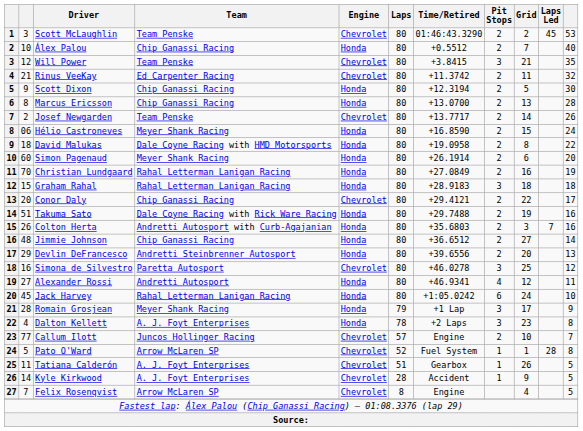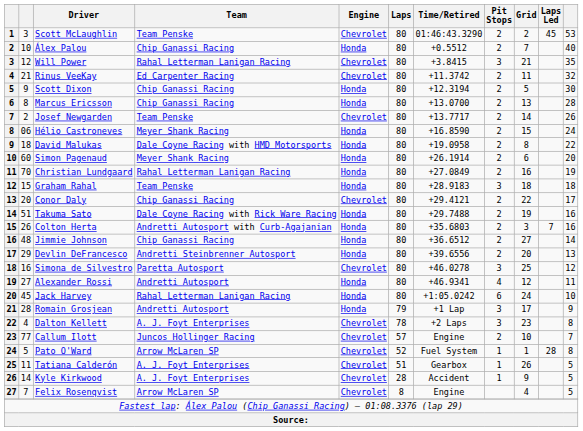Will Power | Team: Team Penske -> Rahal Letterman Lanigan Racing
Graham Rahal | Team: Rahal Letterman Lanigan Racing -> Team Penske
Romain Grosjean | Team: Meyer Shank Racing -> Andretti Autosport
Dalton Kellett | Engine: Honda -> Chevrolet
